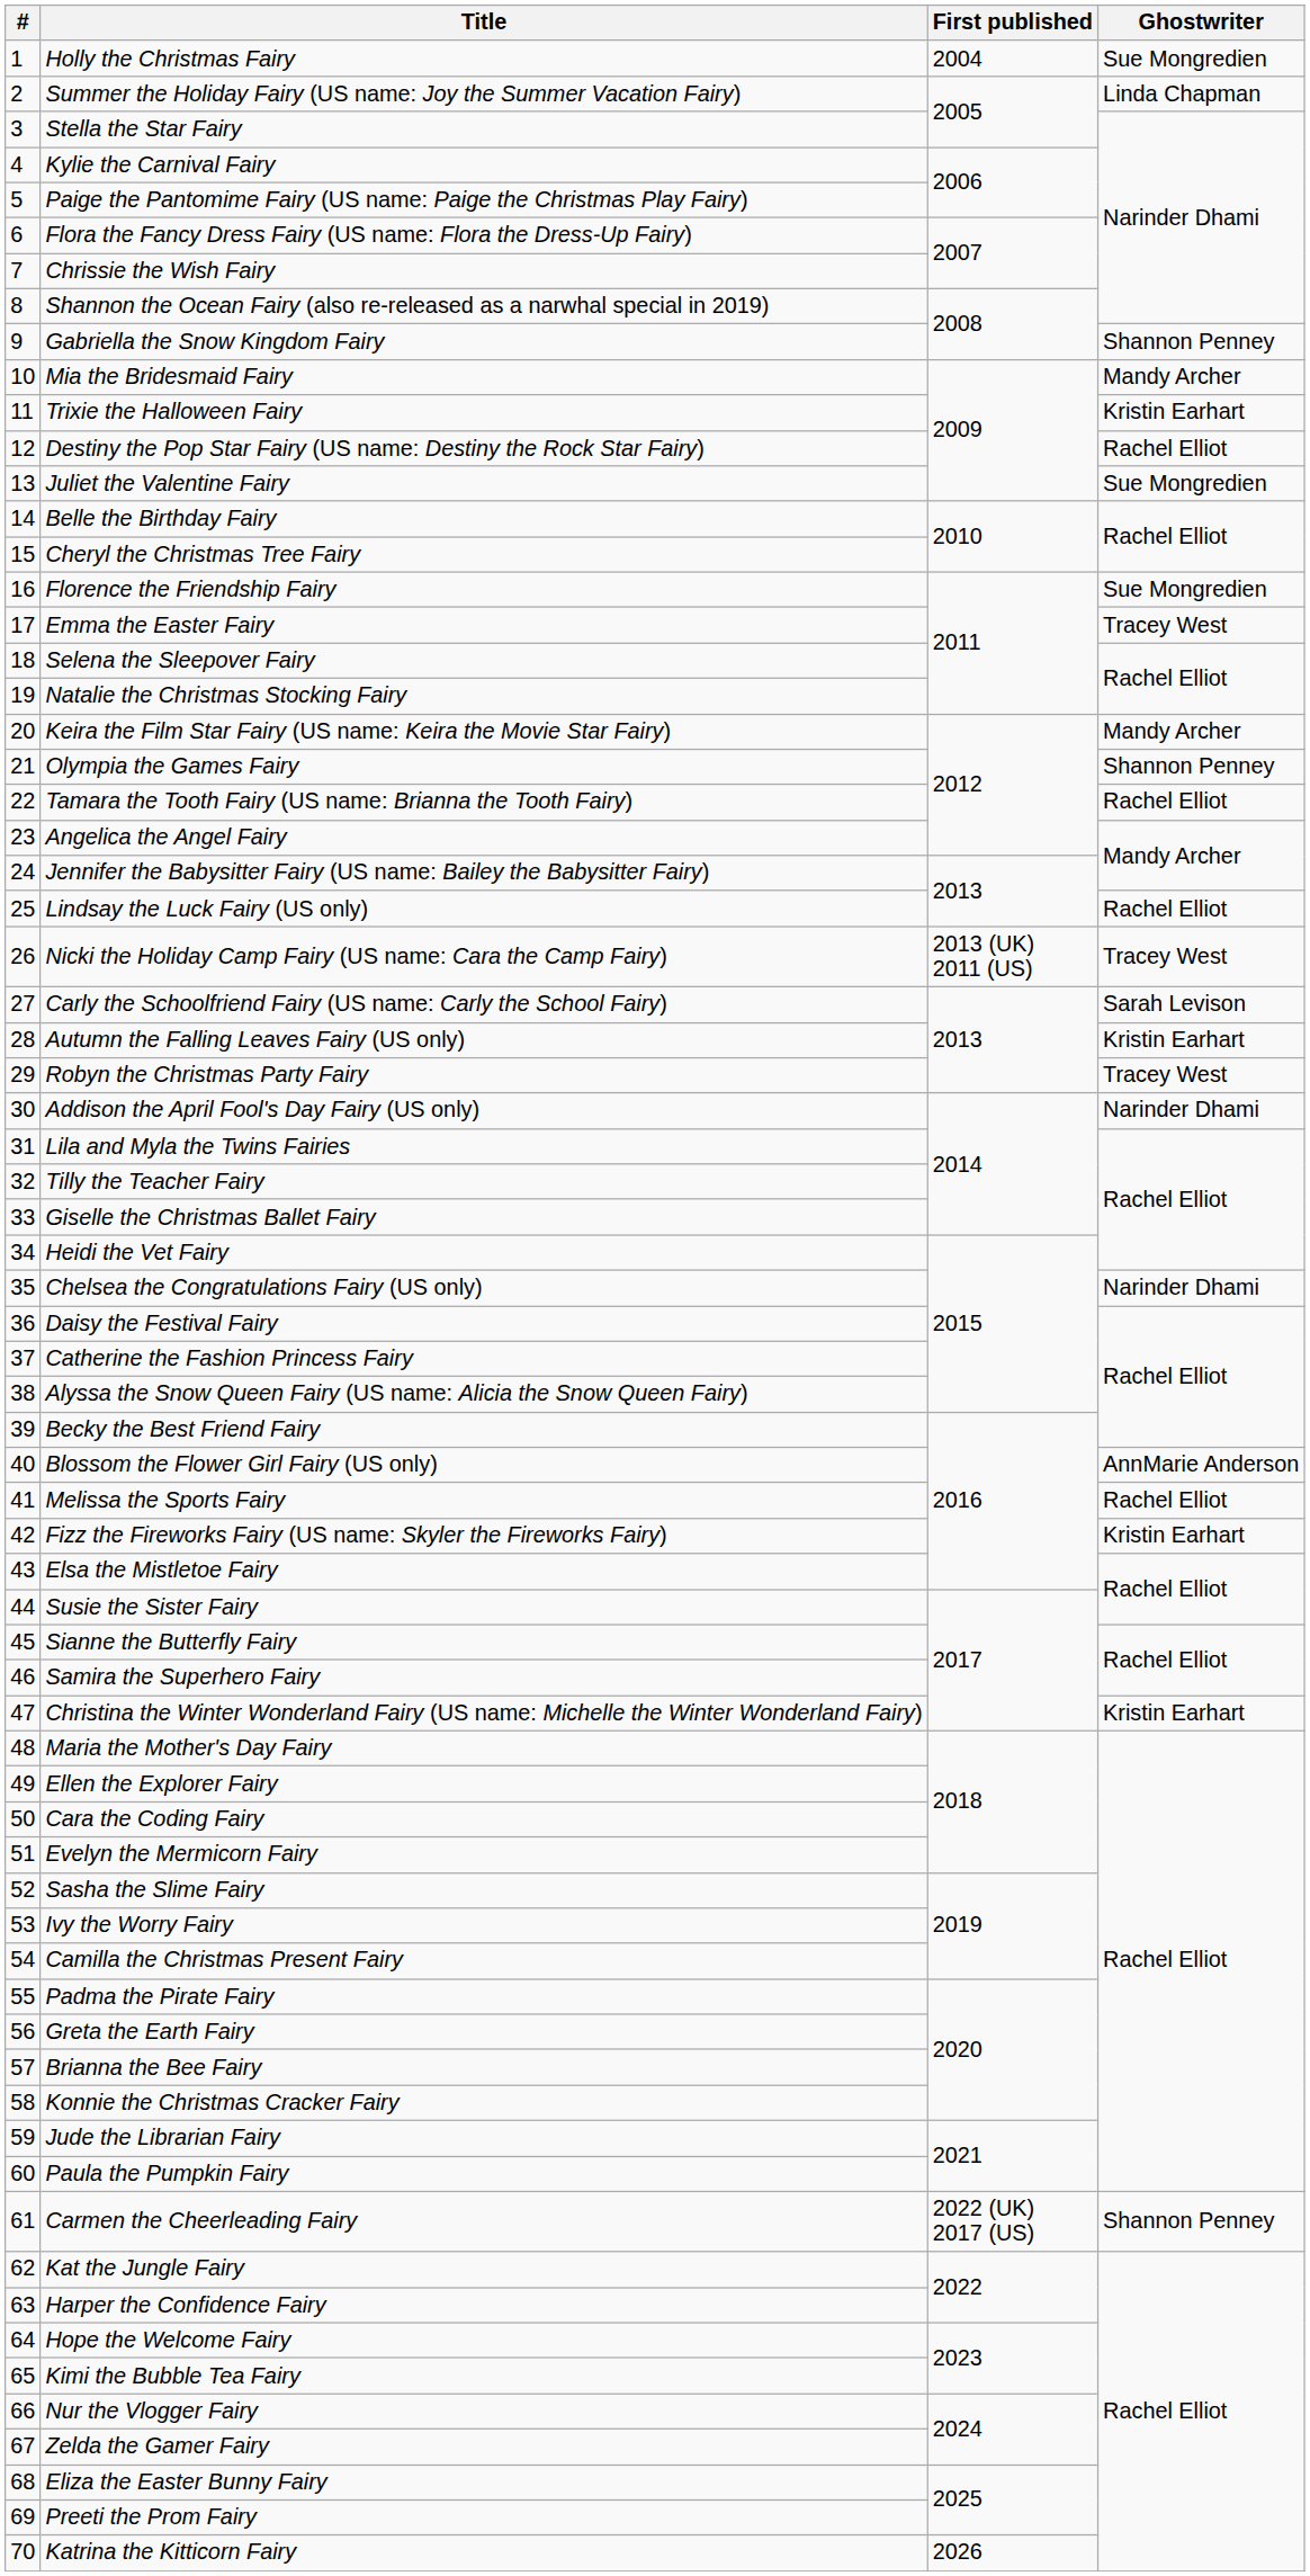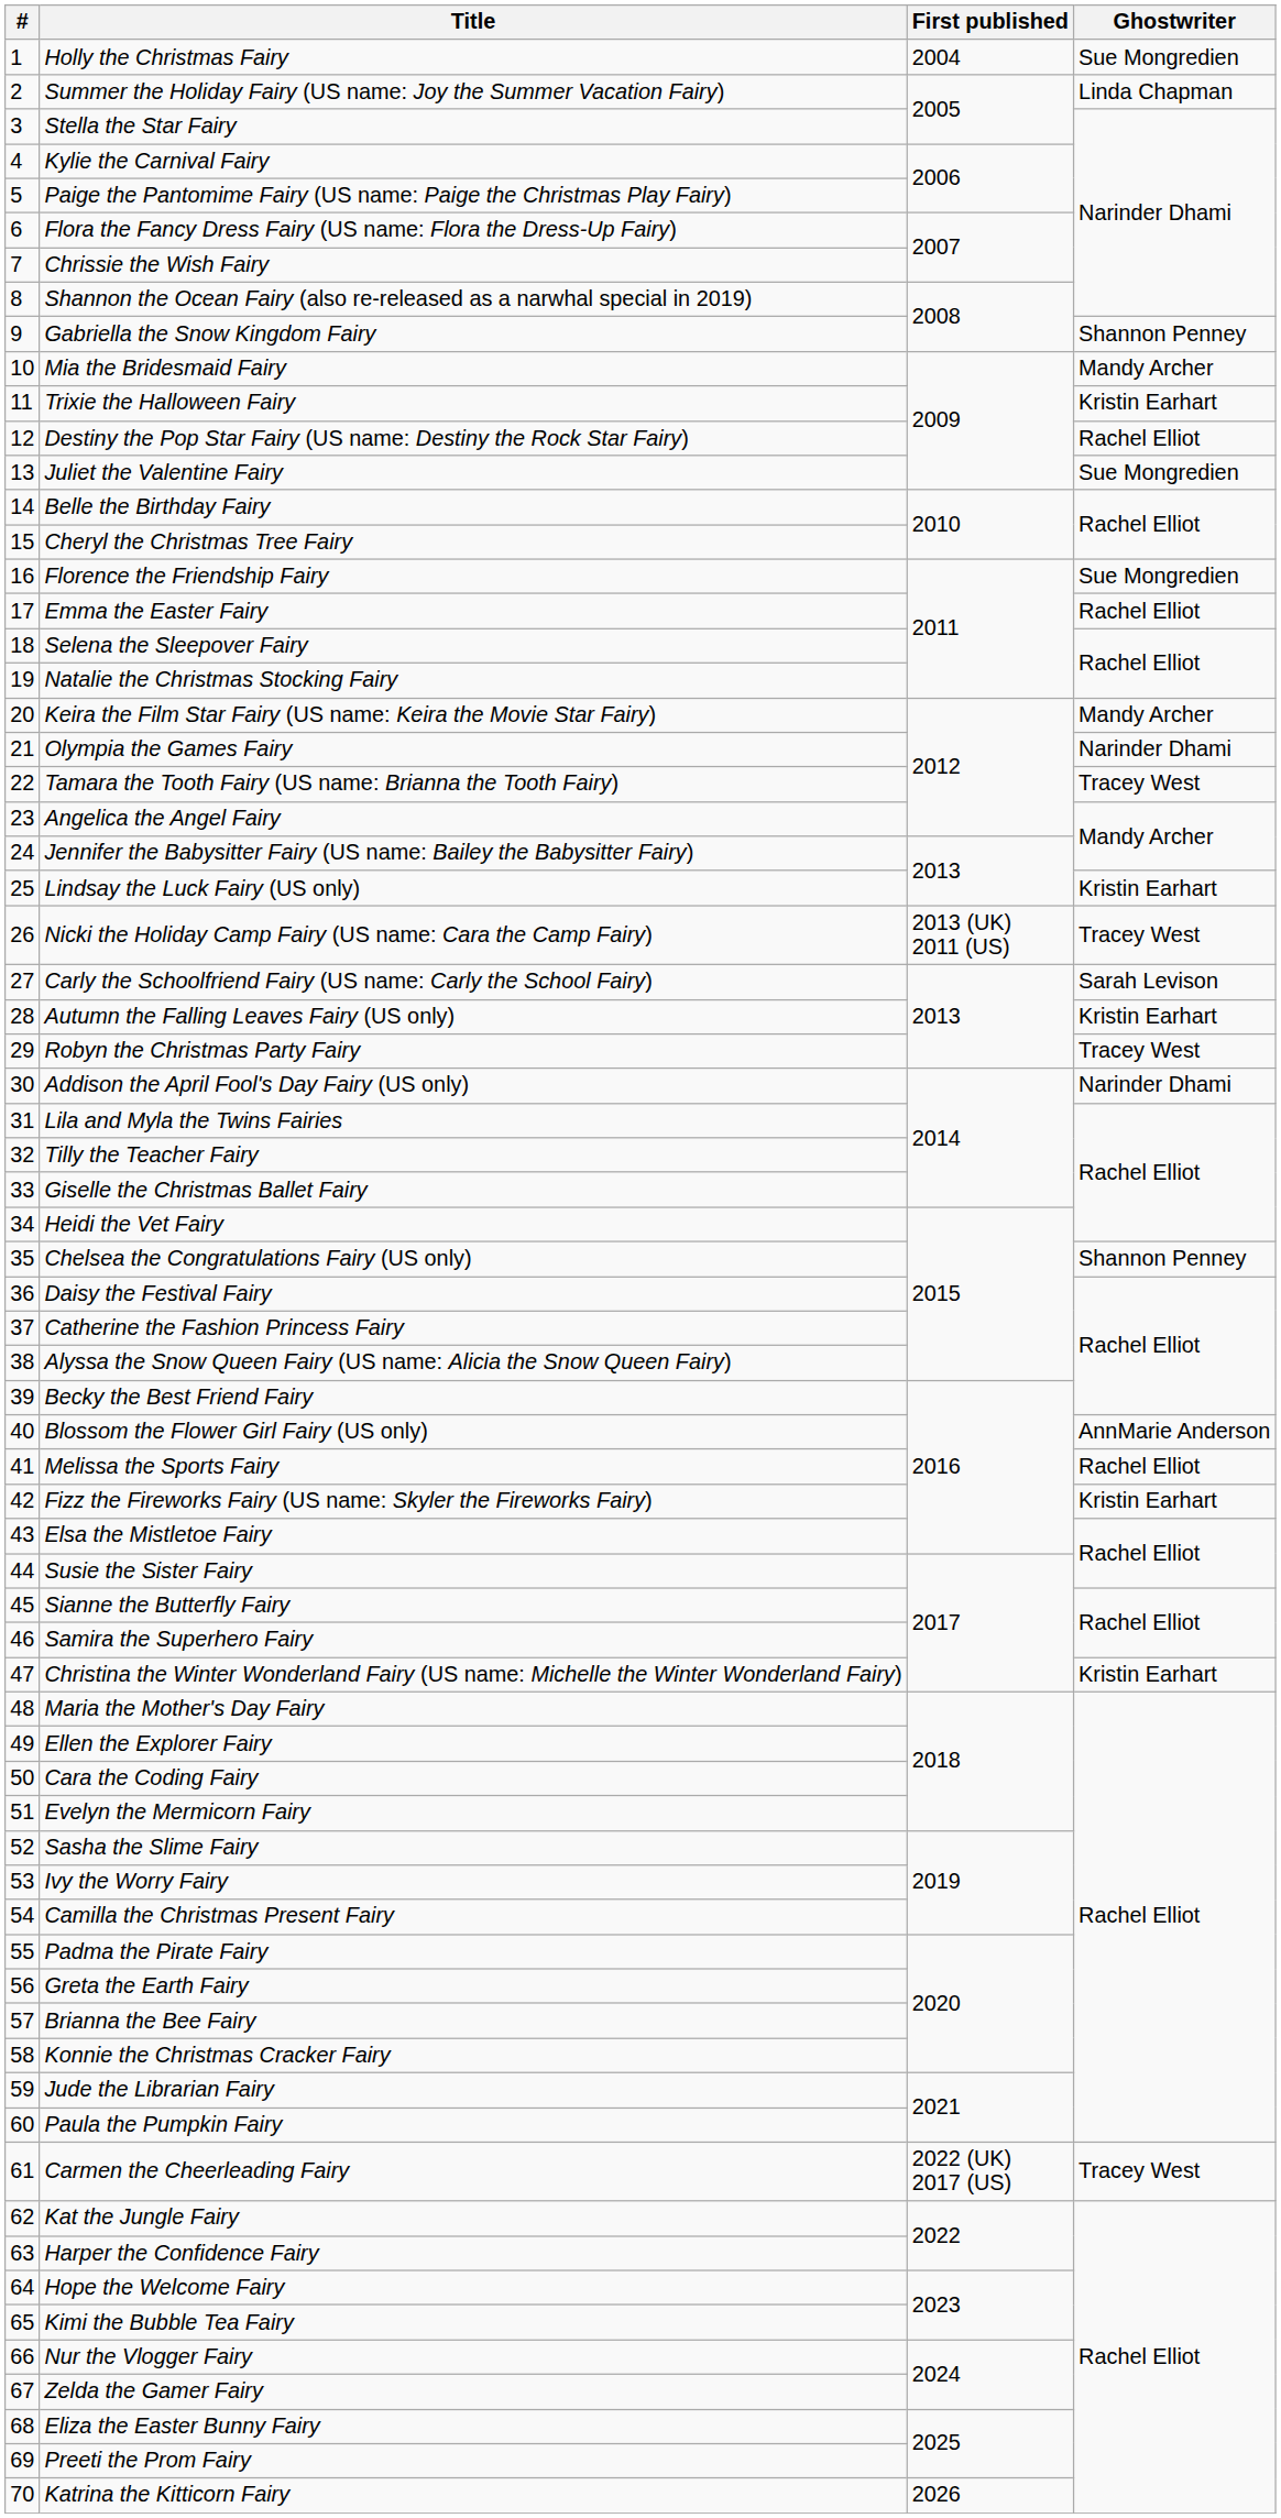Emma the Easter Fairy | Ghostwriter: Tracey West -> Rachel Elliot
Olympia the Games Fairy | Ghostwriter: Shannon Penney -> Narinder Dhami
Tamara the Tooth Fairy (US name: Brianna the Tooth Fairy) | Ghostwriter: Rachel Elliot -> Tracey West
Lindsay the Luck Fairy (US only) | Ghostwriter: Rachel Elliot -> Kristin Earhart
Chelsea the Congratulations Fairy (US only) | Ghostwriter: Narinder Dhami -> Shannon Penney
Carmen the Cheerleading Fairy | Ghostwriter: Shannon Penney -> Tracey West
